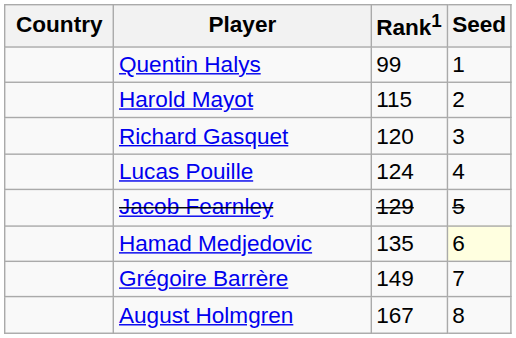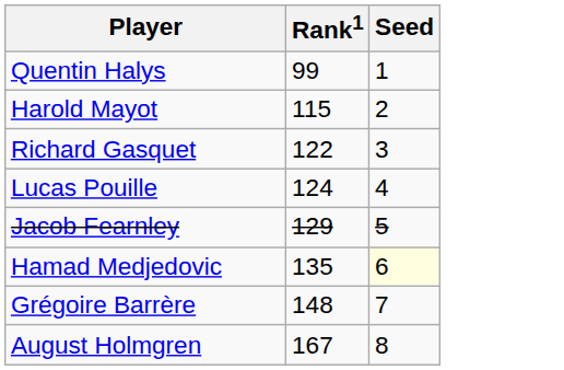- column: Country
Richard Gasquet | Rank1: 120 -> 122
Grégoire Barrère | Rank1: 149 -> 148
